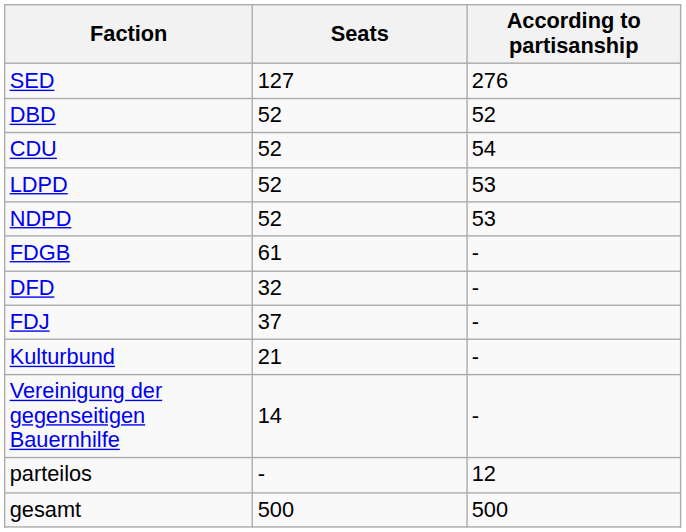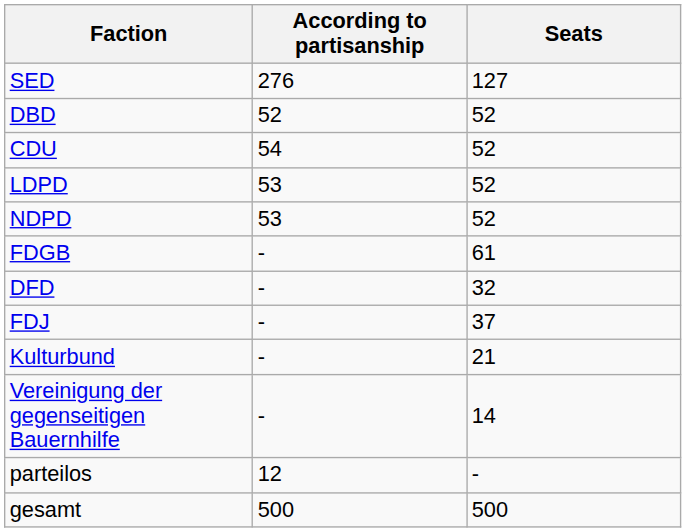columns swapped: Seats <-> According to partisanship
